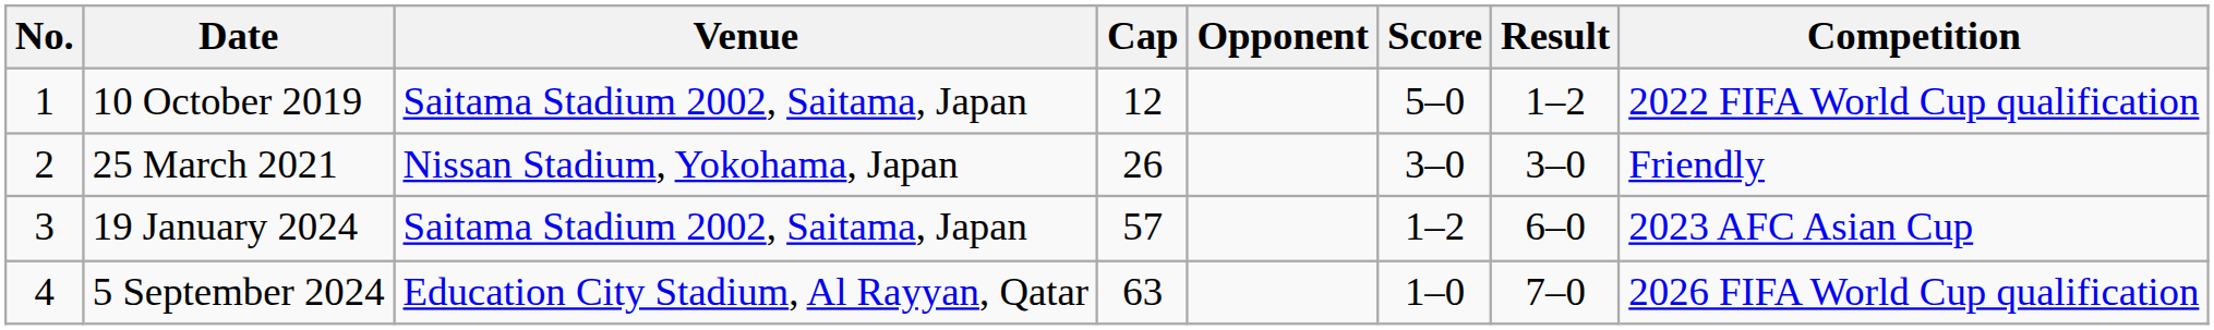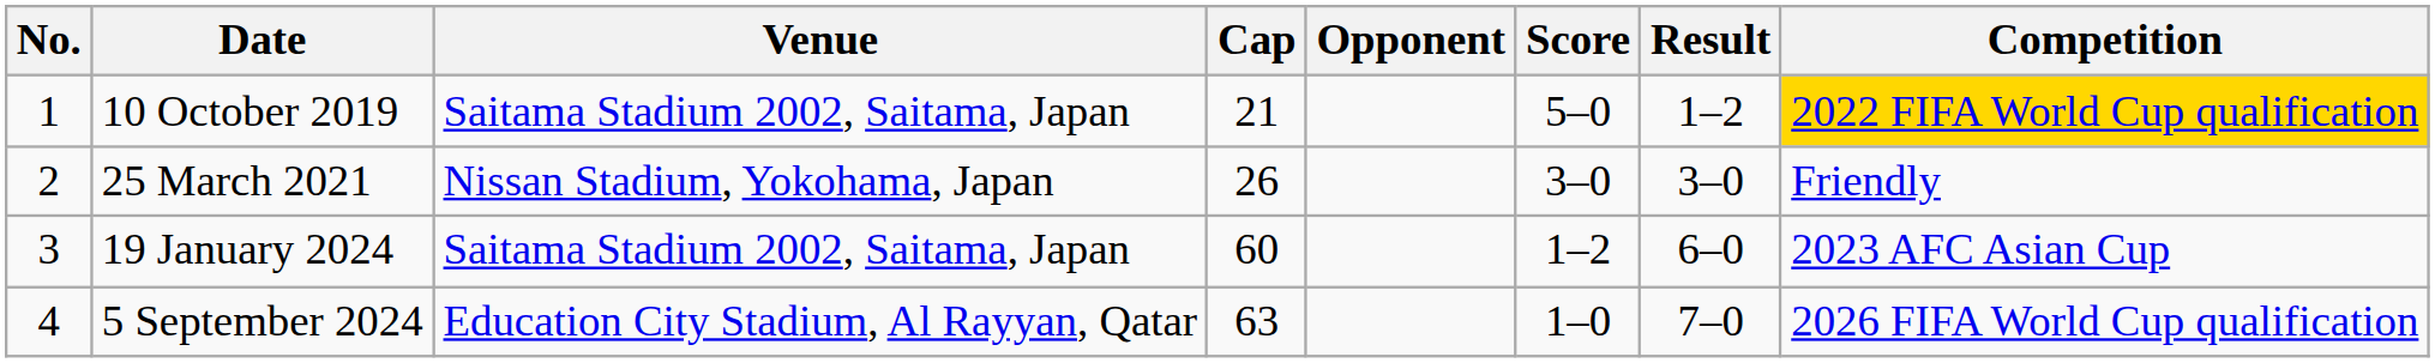10 October 2019 | Cap: 12 -> 21
10 October 2019 | Competition: no background -> gold background
19 January 2024 | Cap: 57 -> 60
